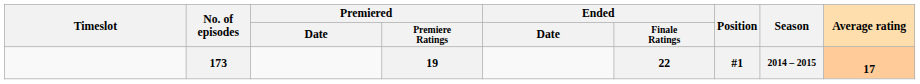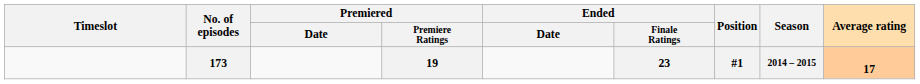173 | Ended / Finale Ratings: 22 -> 23
